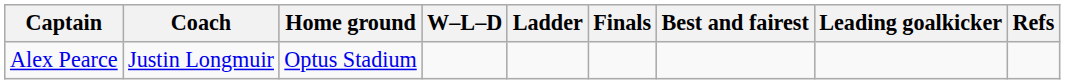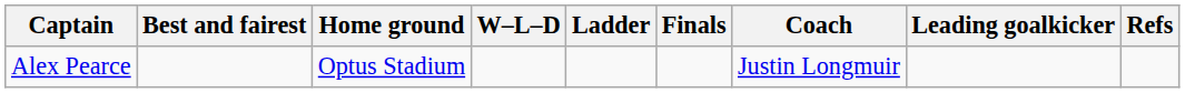columns swapped: Coach <-> Best and fairest
